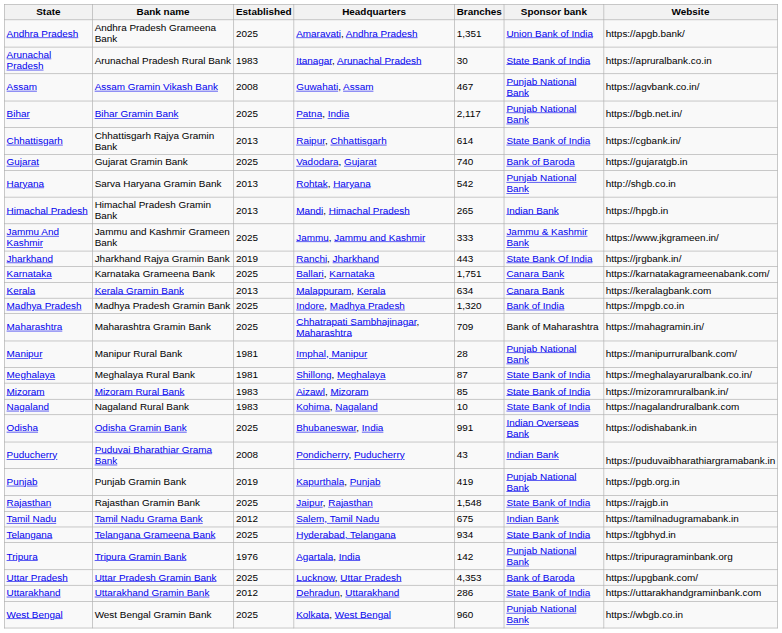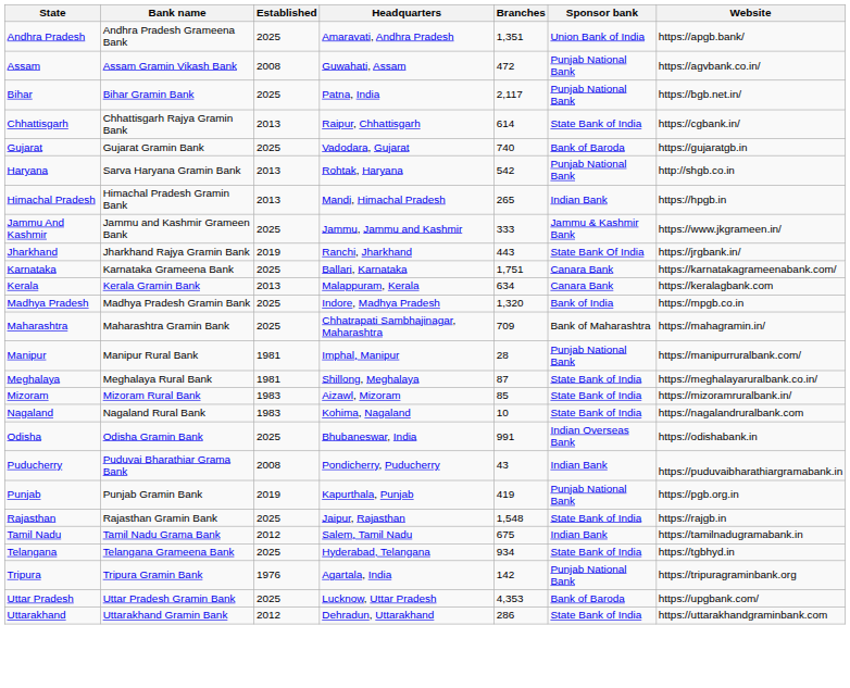- row: Arunachal Pradesh | Arunachal Pradesh Rural Bank | 1983 | Itanagar, Arunachal Pradesh | 30 | State Bank of India | https://apruralbank.co.in
Assam | Branches: 467 -> 472
- row: West Bengal | West Bengal Gramin Bank | 2025 | Kolkata, West Bengal | 960 | Punjab National Bank | https://wbgb.co.in
